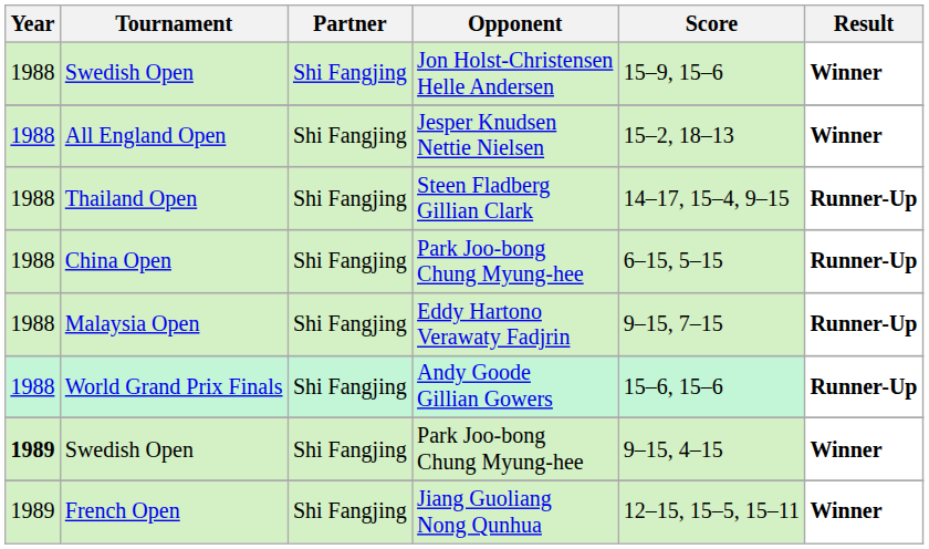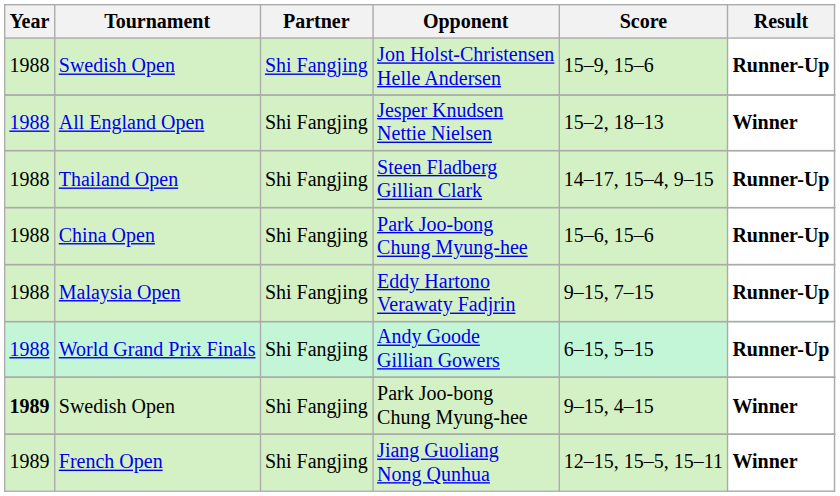Swedish Open / Jon Holst-Christensen Helle Andersen | Result: Winner -> Runner-Up
China Open | Score: 6–15, 5–15 -> 15–6, 15–6
World Grand Prix Finals | Score: 15–6, 15–6 -> 6–15, 5–15
